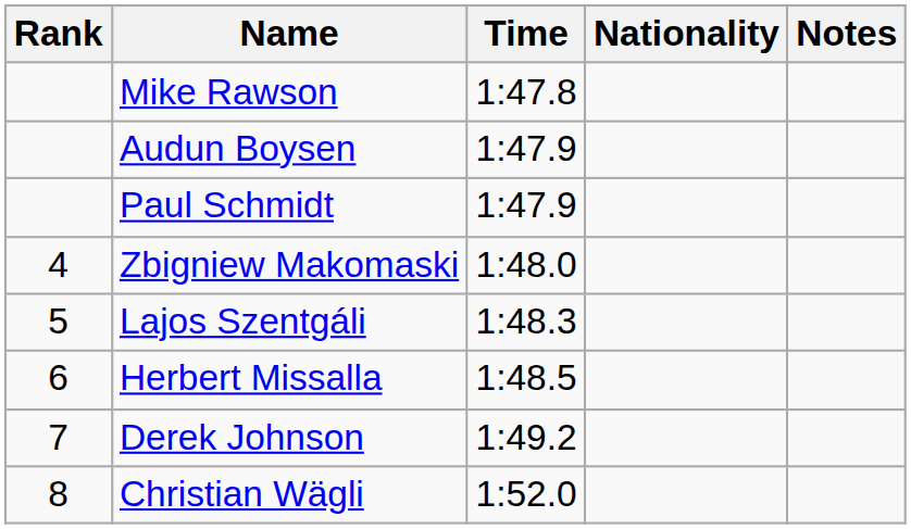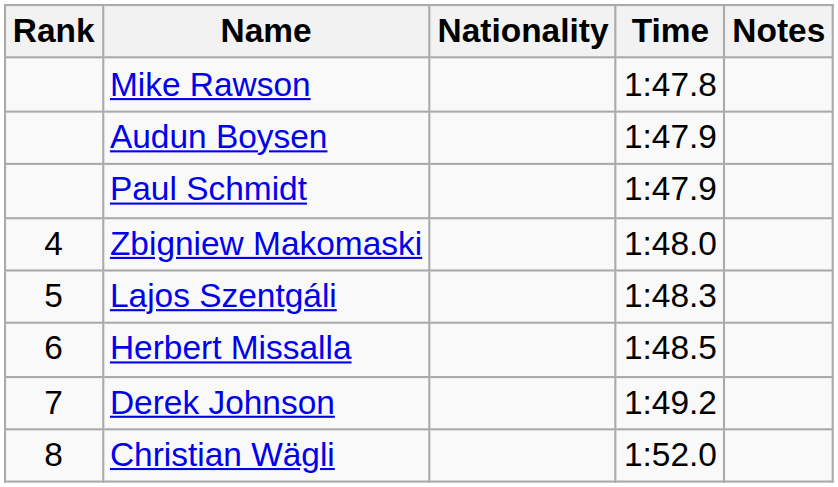columns swapped: Nationality <-> Time
